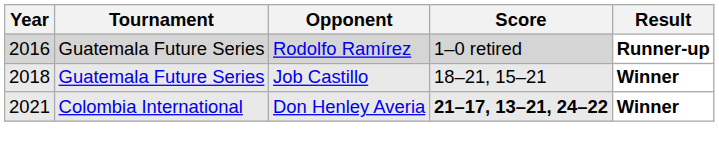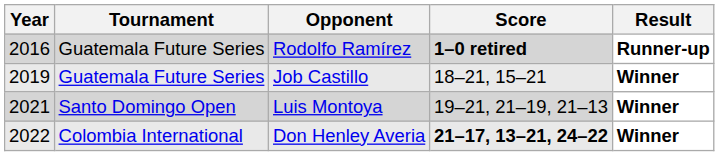Rodolfo Ramírez | Score: normal -> bold
Job Castillo | Year: 2018 -> 2019
+ row: 2021 | Santo Domingo Open | Luis Montoya | 19–21, 21–19, 21–13 | Winner
Don Henley Averia | Year: 2021 -> 2022
